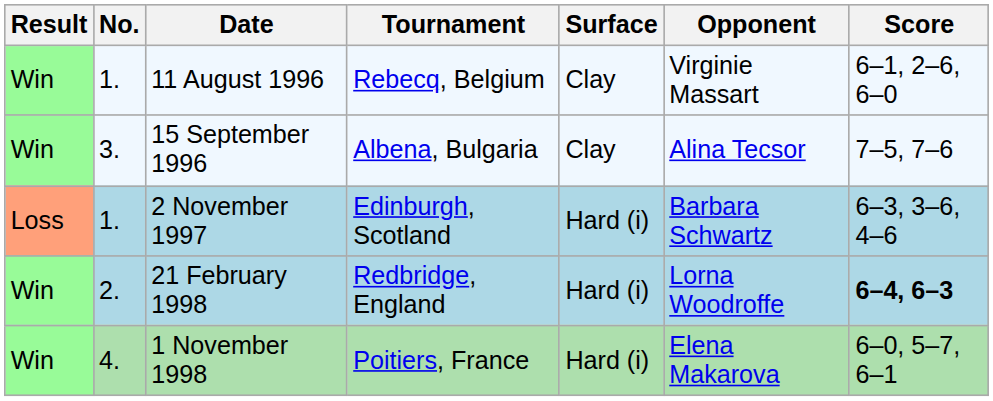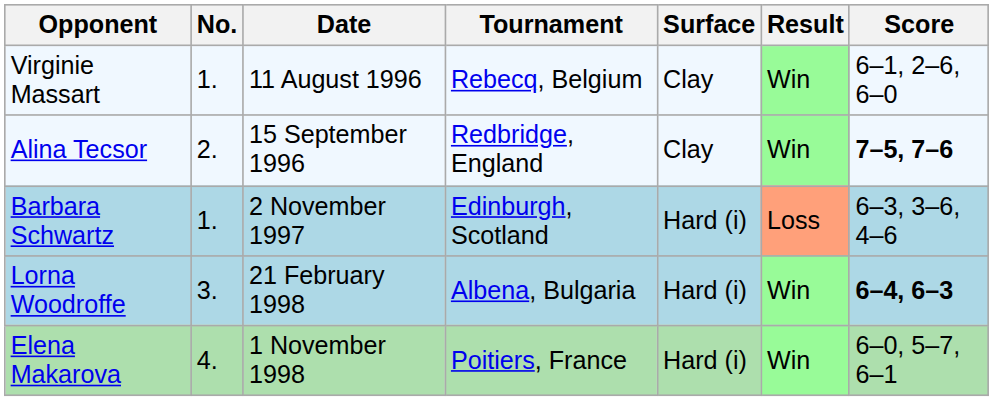columns swapped: Result <-> Opponent
15 September 1996 | No.: 3. -> 2.
15 September 1996 | Tournament: Albena, Bulgaria -> Redbridge, England
15 September 1996 | Score: normal -> bold
21 February 1998 | No.: 2. -> 3.
21 February 1998 | Tournament: Redbridge, England -> Albena, Bulgaria
